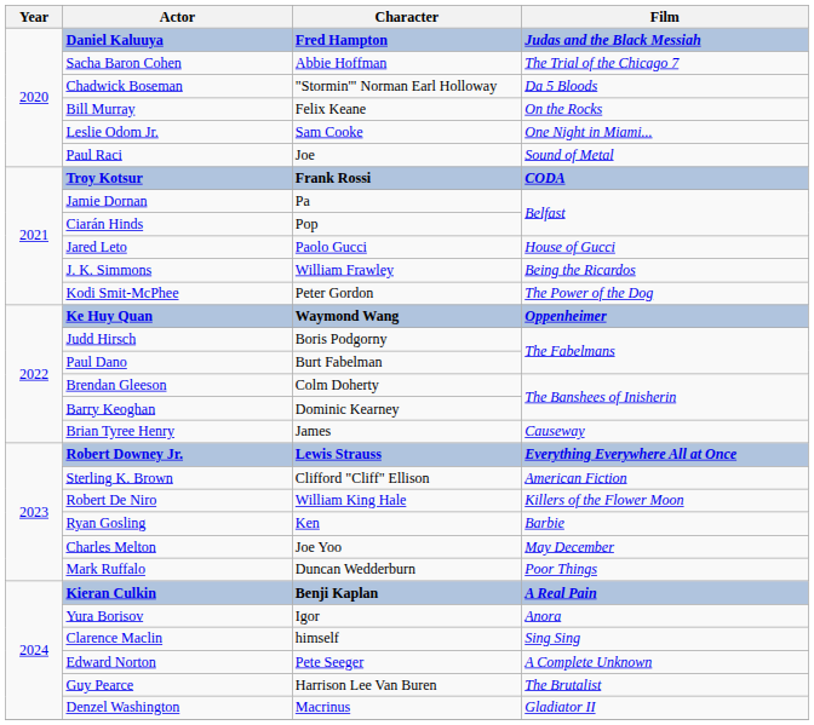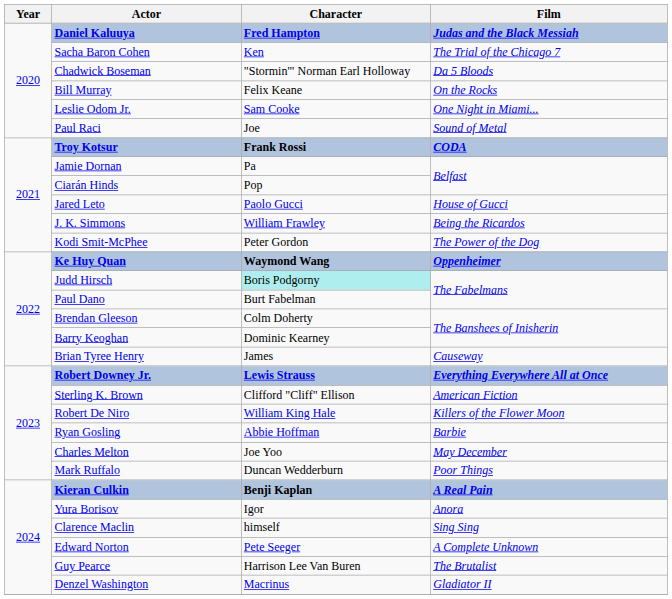Sacha Baron Cohen | Character: Abbie Hoffman -> Ken
Judd Hirsch | Character: no background -> paleturquoise background
Ryan Gosling | Character: Ken -> Abbie Hoffman
